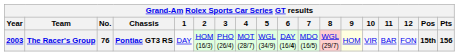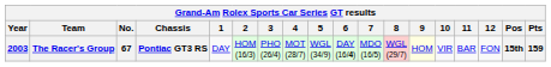The Racer's Group | No.: 76 -> 67
The Racer's Group | Pts: 156 -> 159
